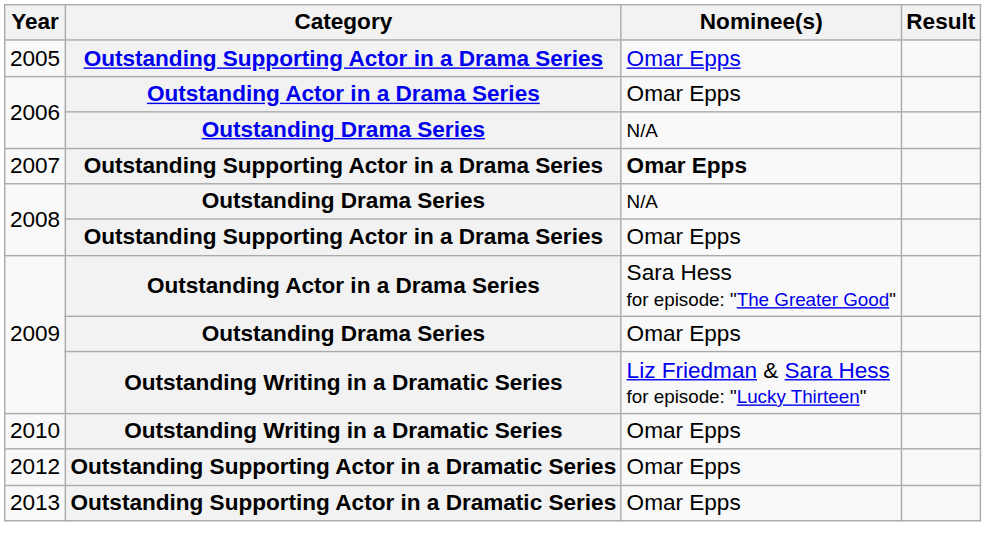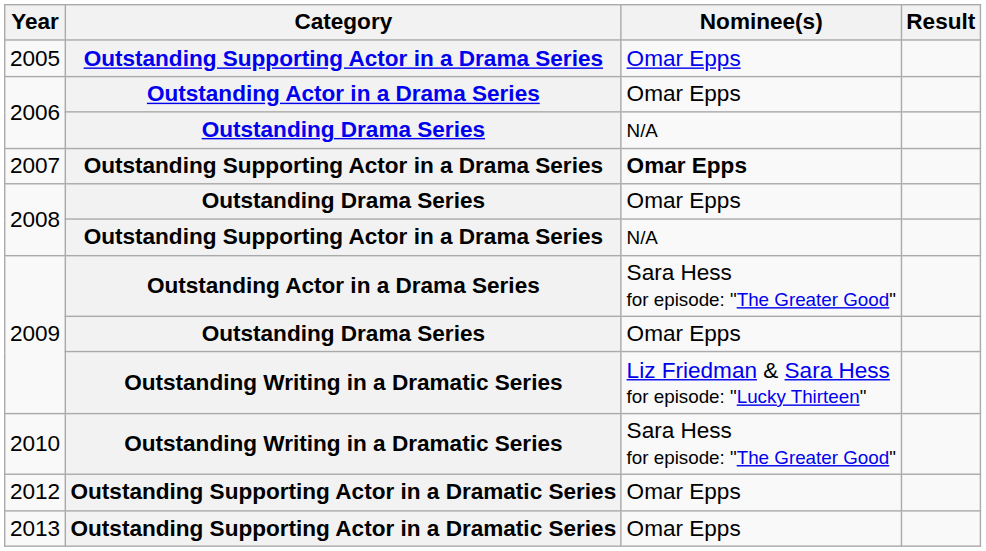2008 / Outstanding Drama Series | Nominee(s): N/A -> Omar Epps
2008 / Outstanding Supporting Actor in a Drama Series | Nominee(s): Omar Epps -> N/A
2010 | Nominee(s): Omar Epps -> Sara Hess for episode: "The Greater Good"
